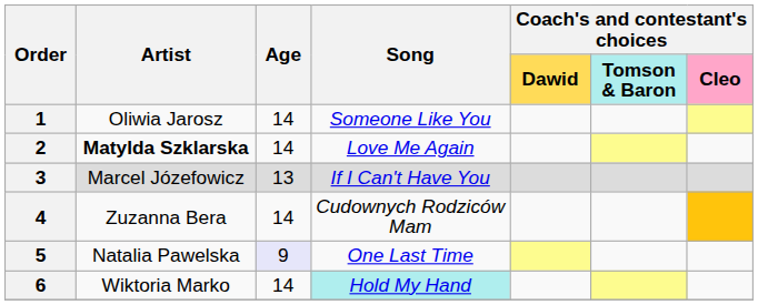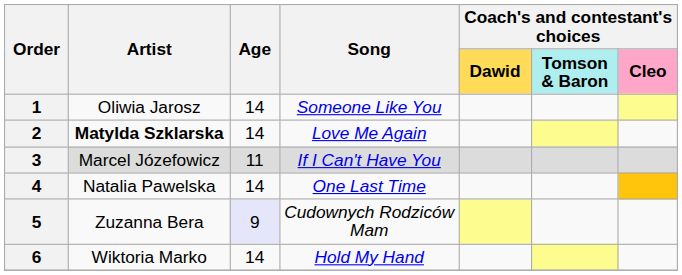3 | Age: 13 -> 11
4 | Artist: Zuzanna Bera -> Natalia Pawelska
4 | Song: Cudownych Rodziców Mam -> One Last Time
5 | Artist: Natalia Pawelska -> Zuzanna Bera
5 | Song: One Last Time -> Cudownych Rodziców Mam
6 | Song: paleturquoise background -> no background
